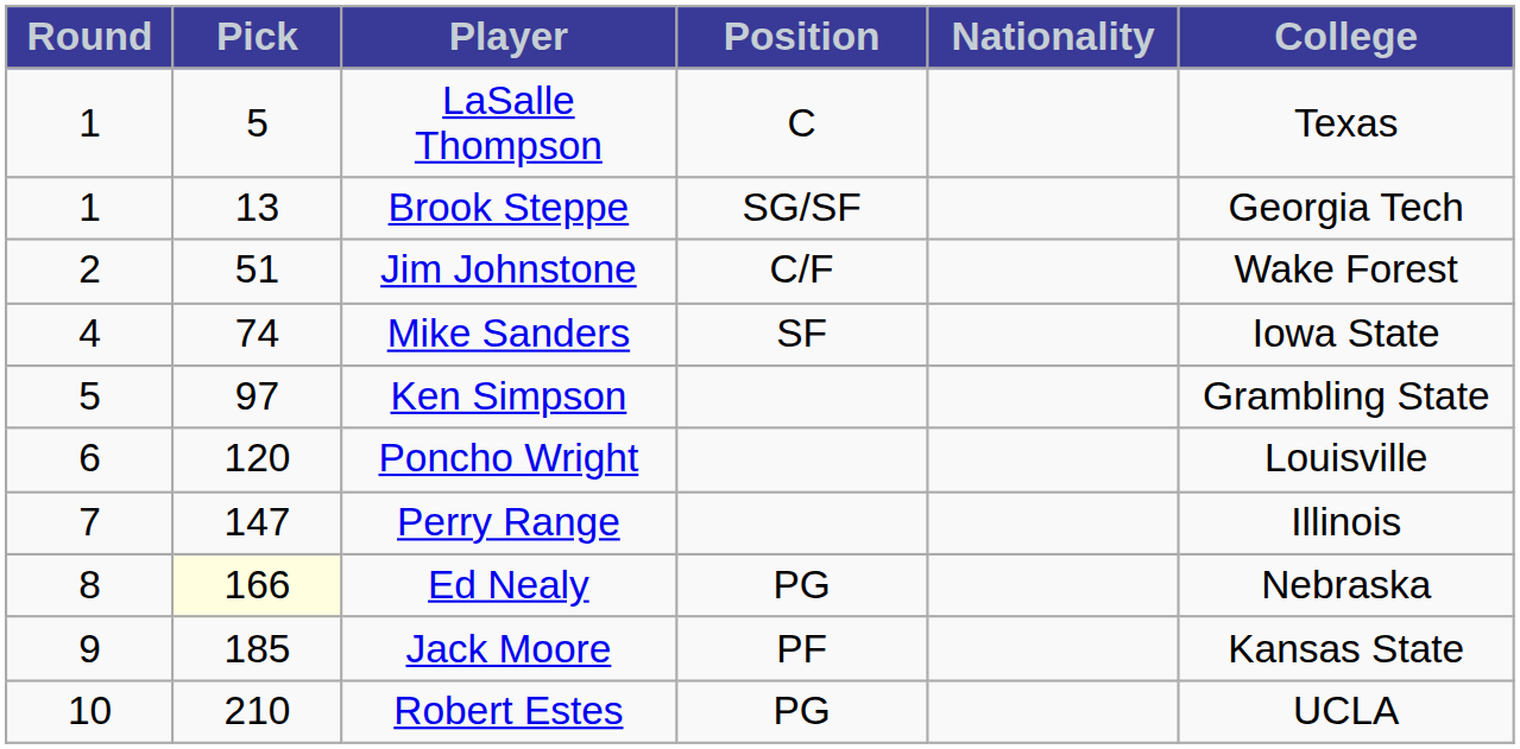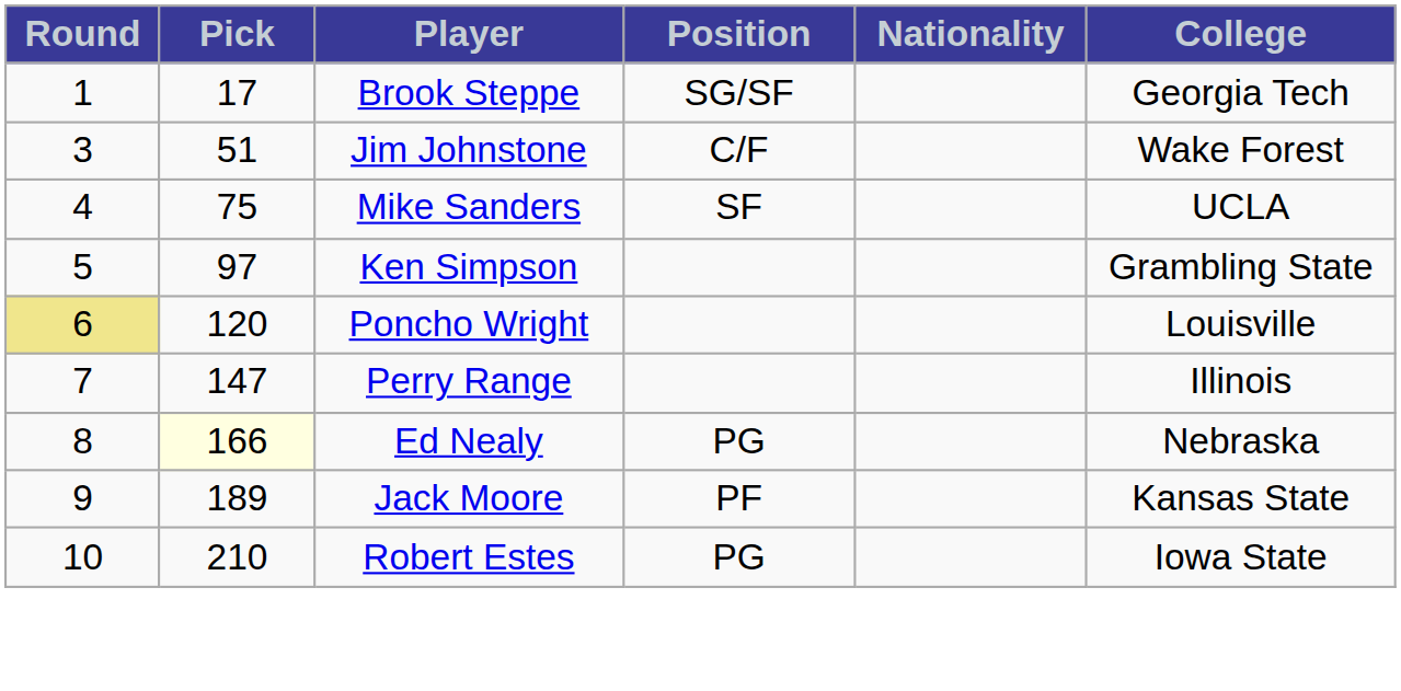- row: 1 | 5 | LaSalle Thompson | C | Texas
Brook Steppe | Pick: 13 -> 17
Jim Johnstone | Round: 2 -> 3
Mike Sanders | Pick: 74 -> 75
Mike Sanders | College: Iowa State -> UCLA
Poncho Wright | Round: no background -> khaki background
Jack Moore | Pick: 185 -> 189
Robert Estes | College: UCLA -> Iowa State
